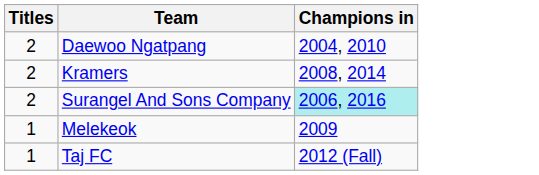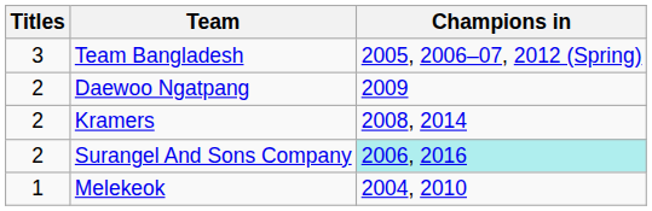+ row: 3 | Team Bangladesh | 2005, 2006–07, 2012 (Spring)
Daewoo Ngatpang | Champions in: 2004, 2010 -> 2009
Melekeok | Champions in: 2009 -> 2004, 2010
- row: 1 | Taj FC | 2012 (Fall)
